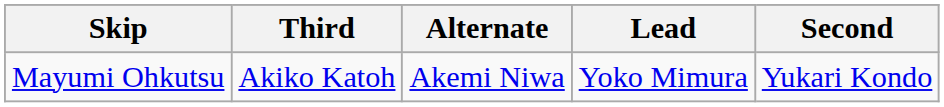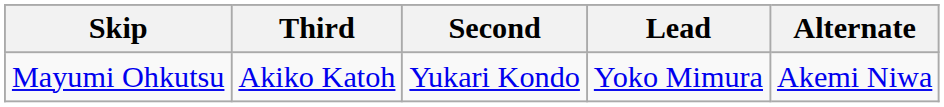columns swapped: Second <-> Alternate
